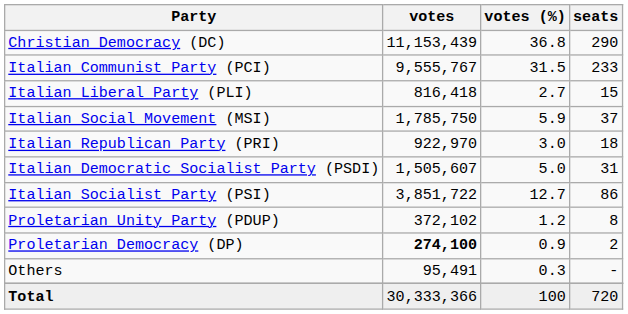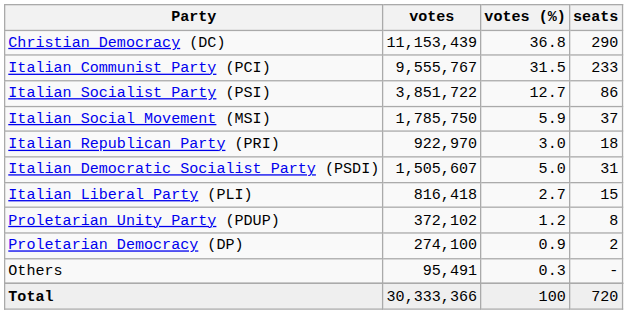rows swapped: Italian Socialist Party (PSI) <-> Italian Liberal Party (PLI)
Proletarian Democracy (DP) | votes: bold -> normal
